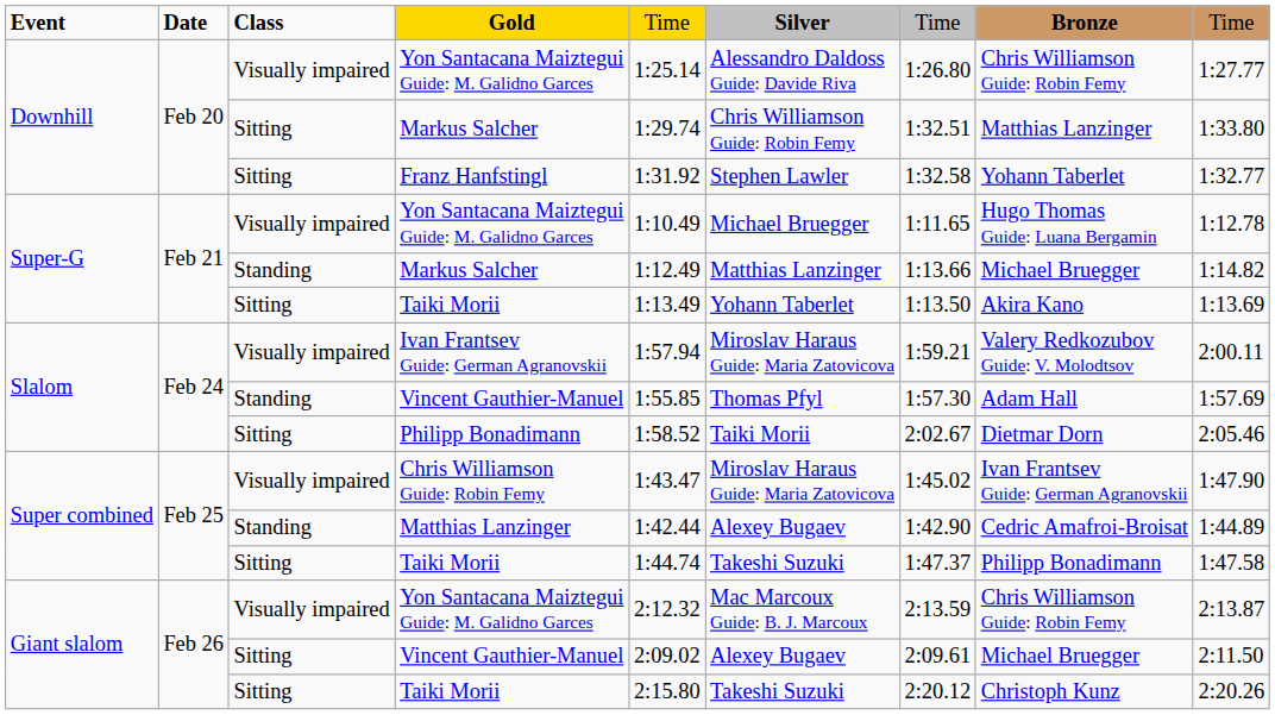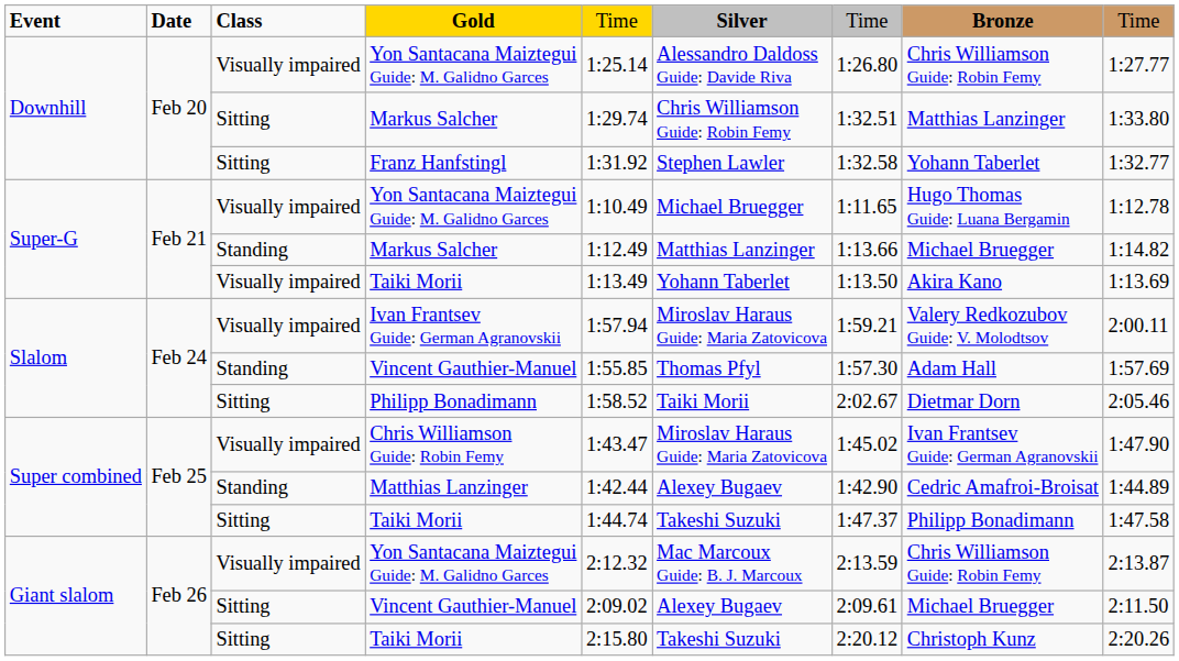Super-G / Taiki Morii | column 3: Sitting -> Visually impaired
